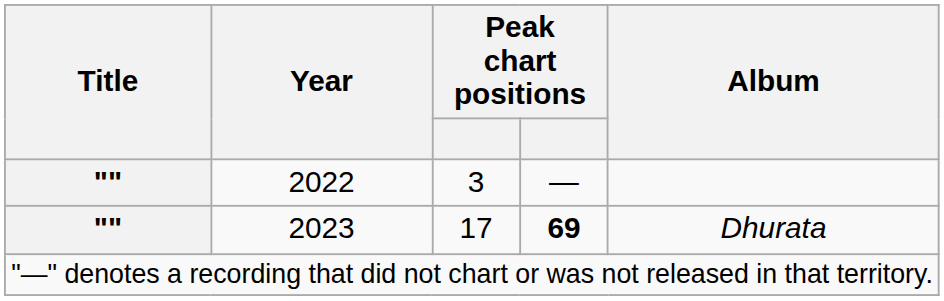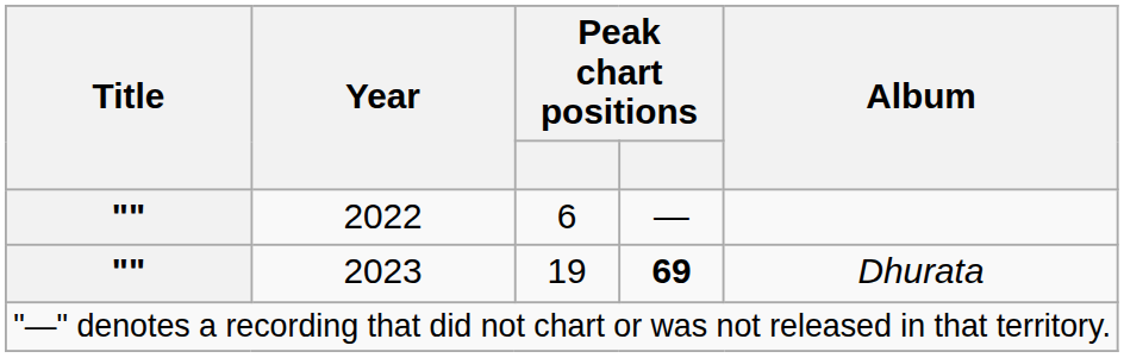2022 | column 3: 3 -> 6
2023 | column 3: 17 -> 19
